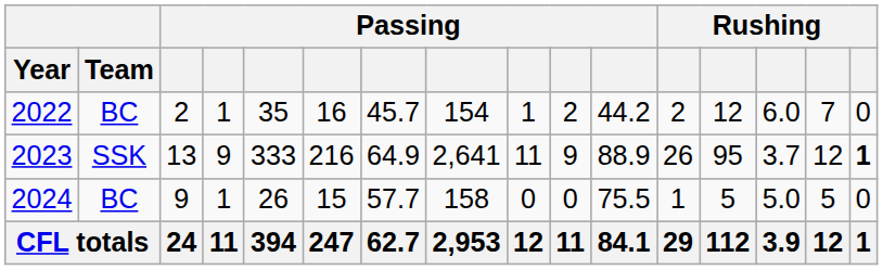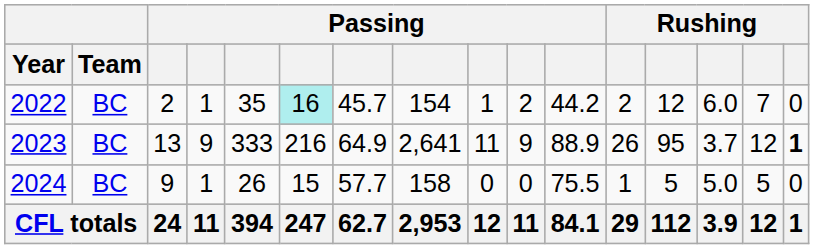2022 | column 6: no background -> paleturquoise background
2023 | Team: SSK -> BC
